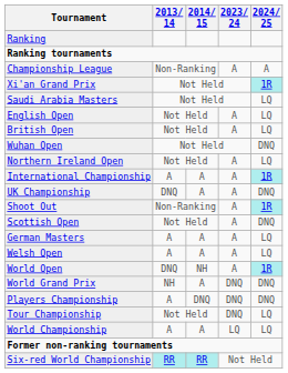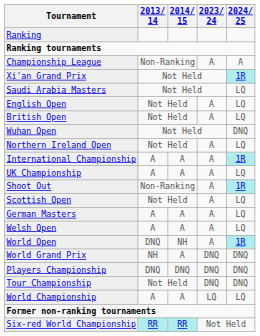UK Championship | 2013/ 14: DNQ -> A
UK Championship | 2024/ 25: DNQ -> LQ
Scottish Open | 2024/ 25: DNQ -> LQ
Players Championship | 2013/ 14: A -> DNQ
Tour Championship | 2024/ 25: LQ -> DNQ
